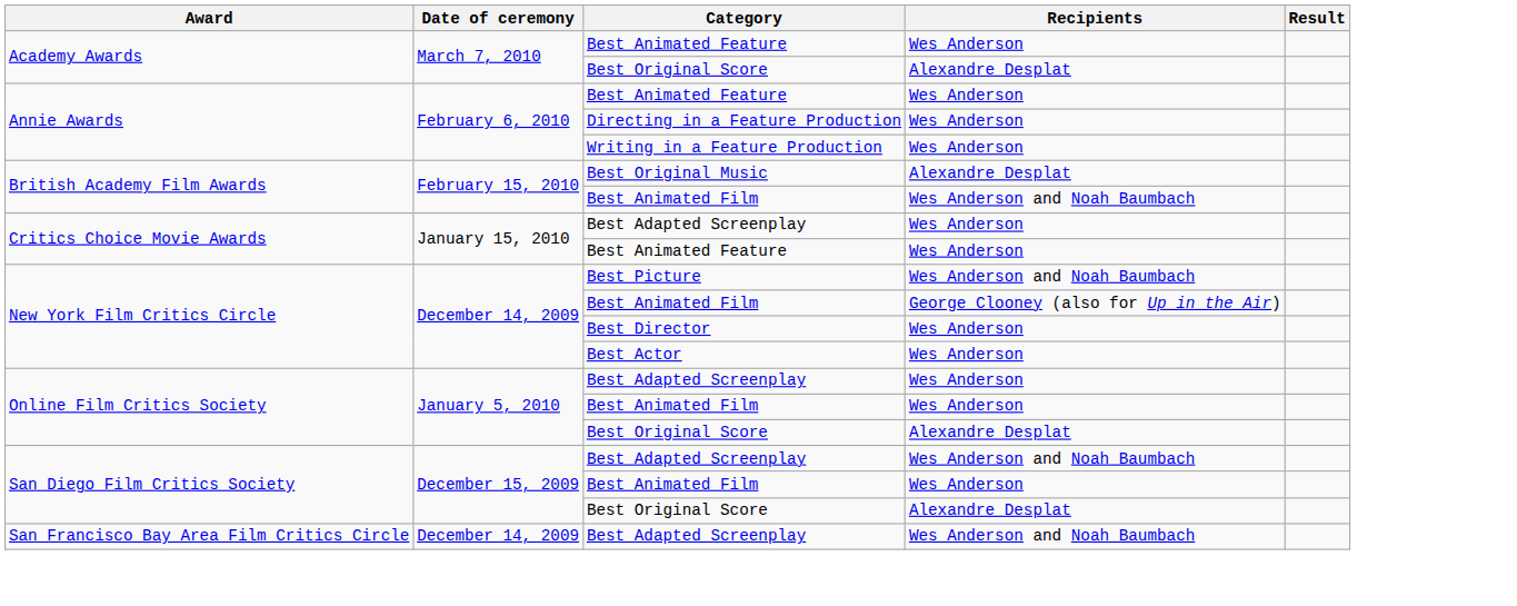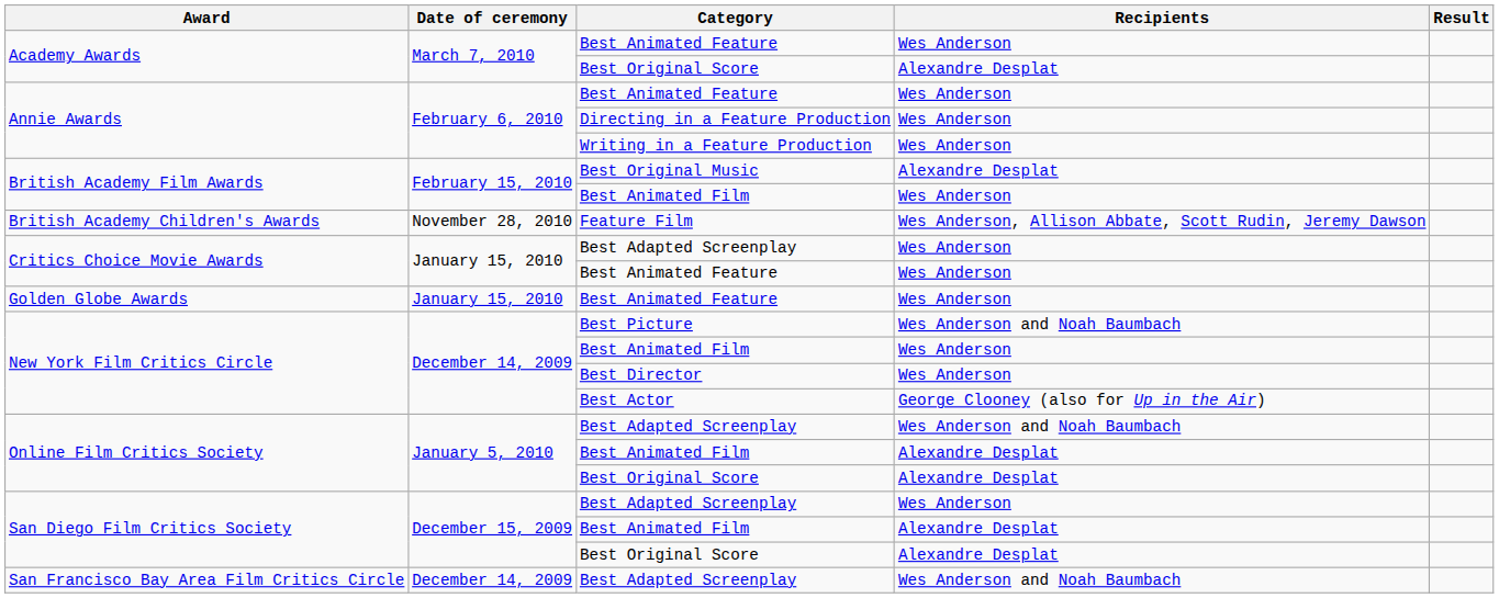British Academy Film Awards / Best Animated Film | Recipients: Wes Anderson and Noah Baumbach -> Wes Anderson
+ row: British Academy Children's Awards | November 28, 2010 | Feature Film | Wes Anderson, Allison Abbate, Scott Rudin, Jeremy Dawson
+ row: Golden Globe Awards | January 15, 2010 | Best Animated Feature | Wes Anderson
New York Film Critics Circle / Best Animated Film | Recipients: George Clooney (also for Up in the Air) -> Wes Anderson
Best Actor | Recipients: Wes Anderson -> George Clooney (also for Up in the Air)
Online Film Critics Society / Best Adapted Screenplay | Recipients: Wes Anderson -> Wes Anderson and Noah Baumbach
Online Film Critics Society / Best Animated Film | Recipients: Wes Anderson -> Alexandre Desplat
San Diego Film Critics Society / Best Adapted Screenplay | Recipients: Wes Anderson and Noah Baumbach -> Wes Anderson
San Diego Film Critics Society / Best Animated Film | Recipients: Wes Anderson -> Alexandre Desplat
